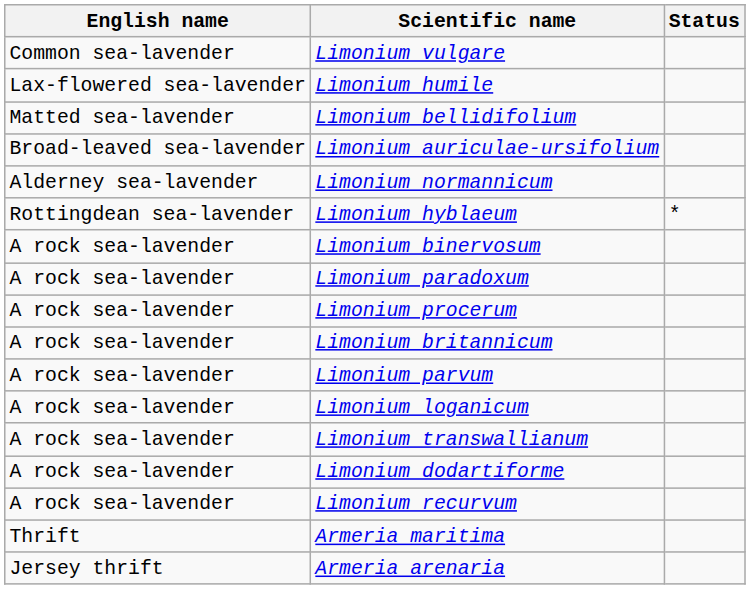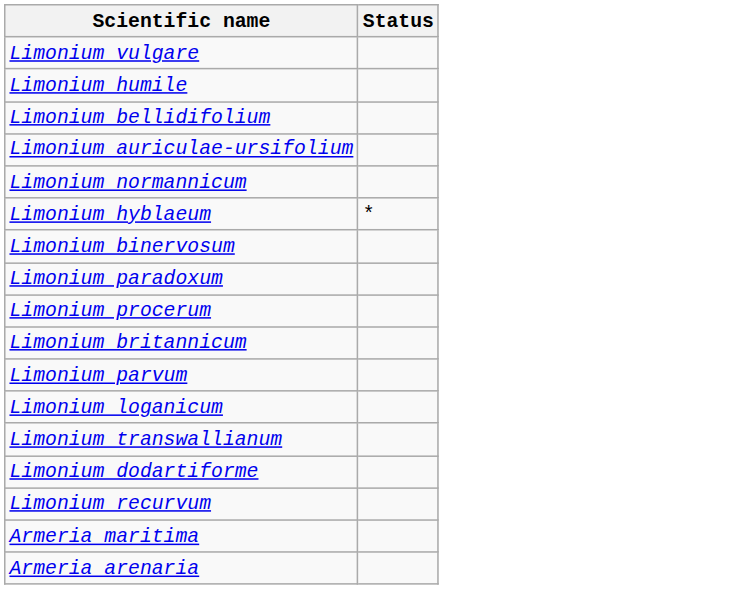- column: English name | Common sea-lavender | Lax-flowered sea-lavender | Matted sea-lavender | Broad-leaved sea-lavender | Alderney sea-lavender | Rottingdean sea-lavender | A rock sea-lavender | A rock sea-lavender | A rock sea-lavender | A rock sea-lavender | A rock sea-lavender | A rock sea-lavender | A rock sea-lavender | A rock sea-lavender | A rock sea-lavender | Thrift | Jersey thrift
